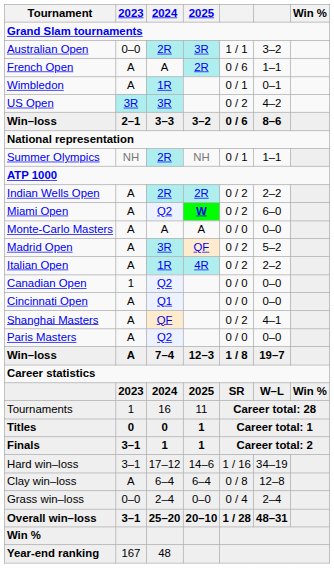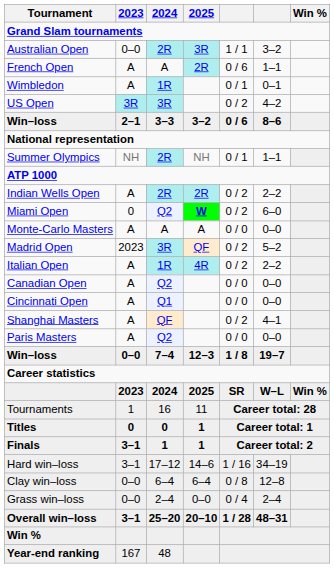Miami Open | 2023: A -> 0
Madrid Open | 2023: A -> 2023
Canadian Open | 2023: 1 -> A
Win–loss / 7–4 | 2023: A -> 0–0
Clay win–loss | 2023: A -> 0–0
